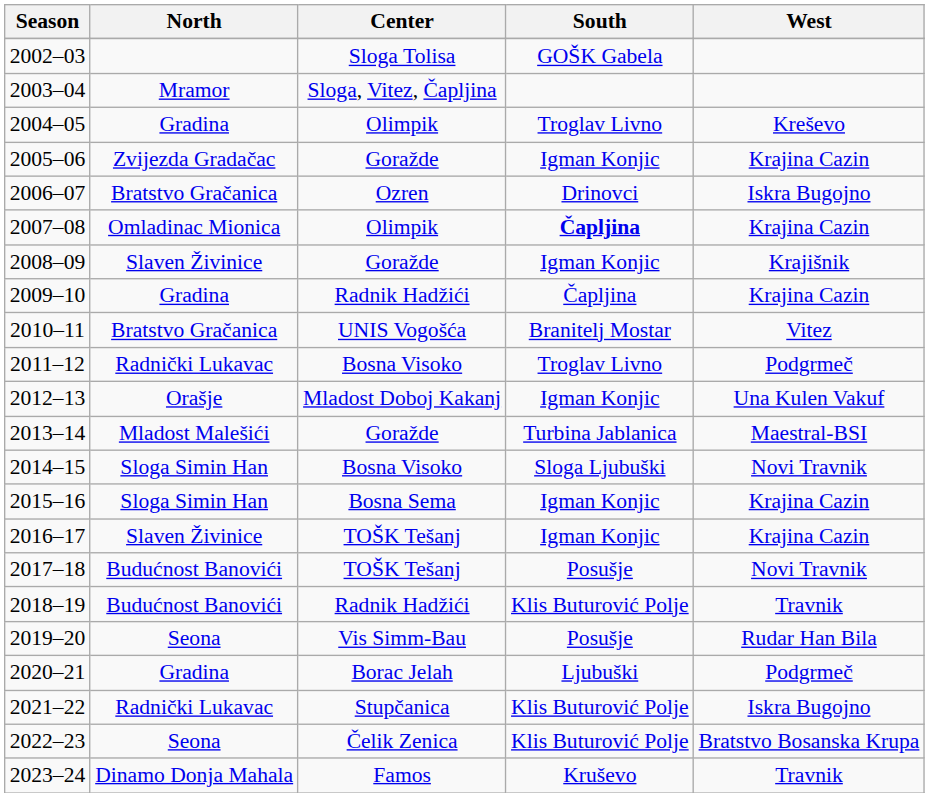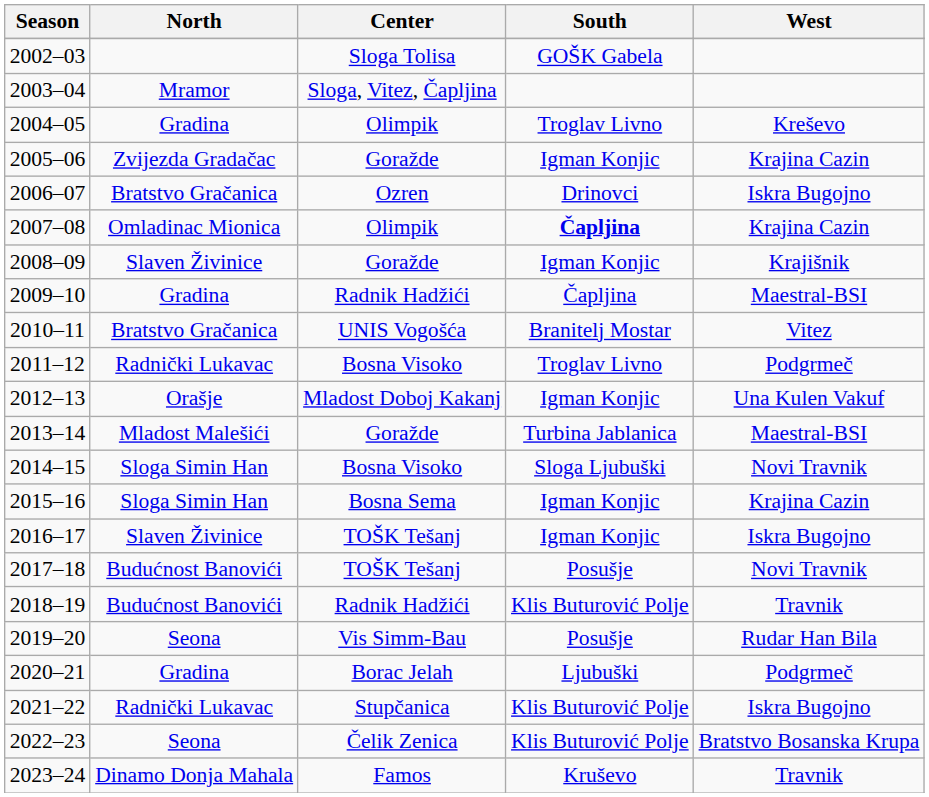2009–10 | West: Krajina Cazin -> Maestral-BSI
2016–17 | West: Krajina Cazin -> Iskra Bugojno
